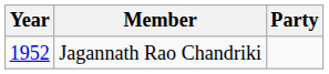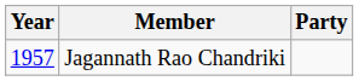Jagannath Rao Chandriki | Year: 1952 -> 1957
